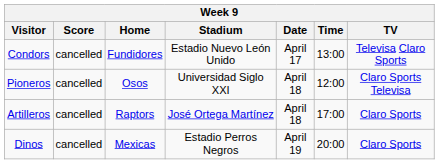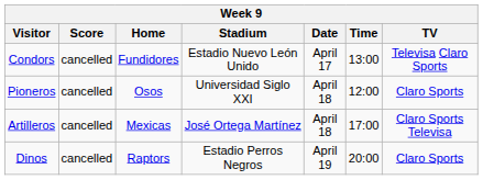Pioneros | TV: Claro Sports Televisa -> Claro Sports
Artilleros | Home: Raptors -> Mexicas
Artilleros | TV: Claro Sports -> Claro Sports Televisa
Dinos | Home: Mexicas -> Raptors
